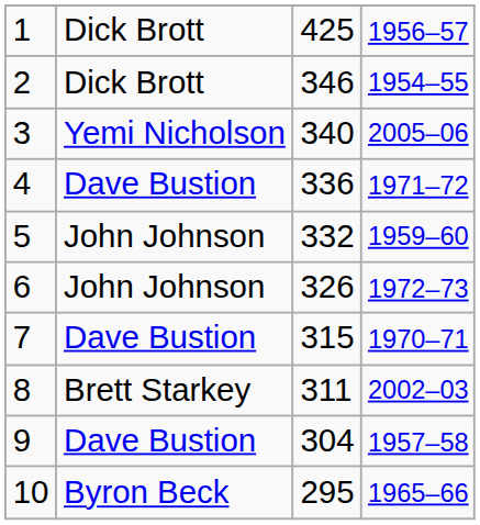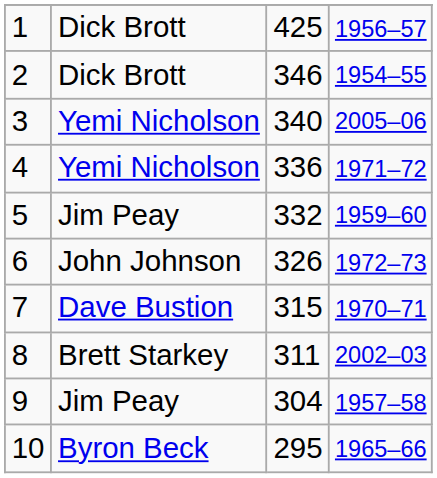4 | column 2: Dave Bustion -> Yemi Nicholson
5 | column 2: John Johnson -> Jim Peay
9 | column 2: Dave Bustion -> Jim Peay
